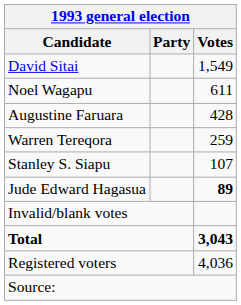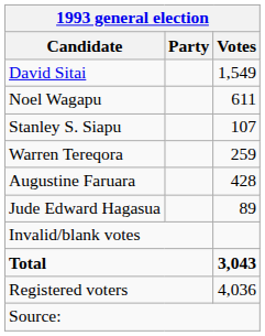rows swapped: Augustine Faruara <-> Stanley S. Siapu
Jude Edward Hagasua | Votes: bold -> normal
